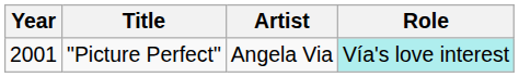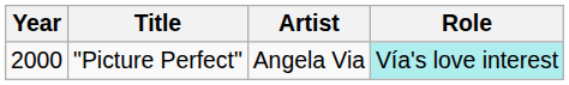"Picture Perfect" | Year: 2001 -> 2000
